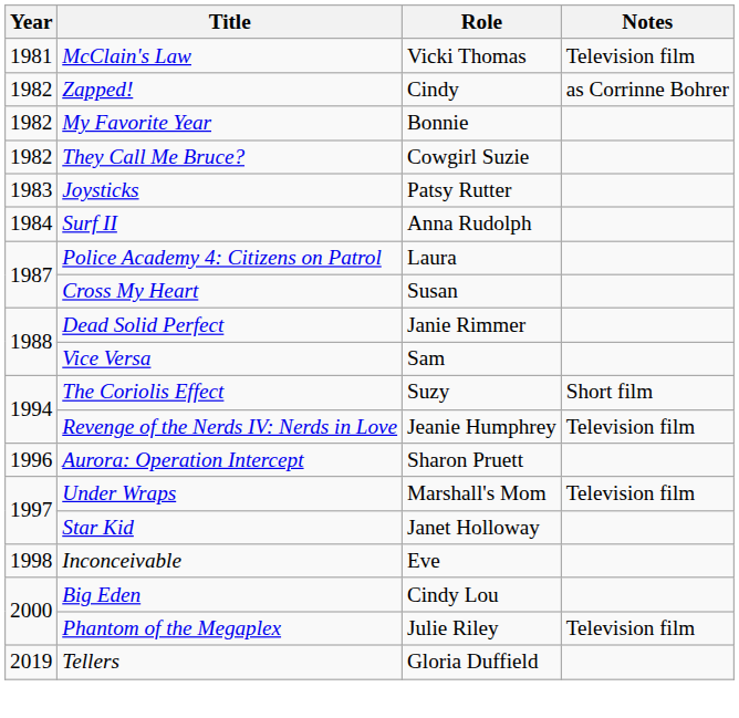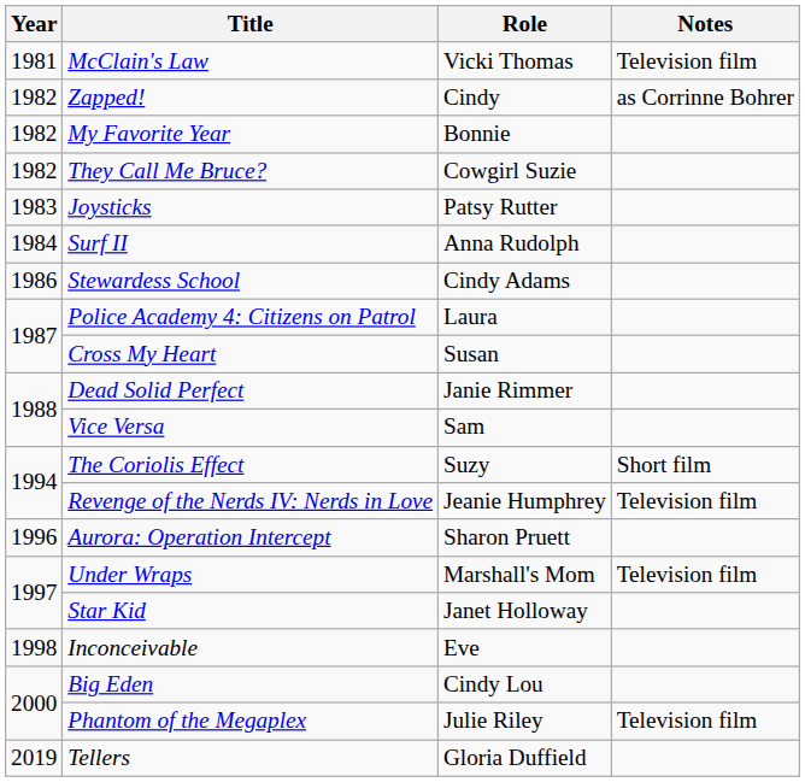+ row: 1986 | Stewardess School | Cindy Adams
